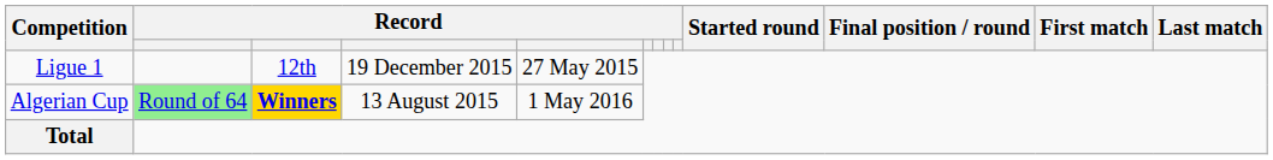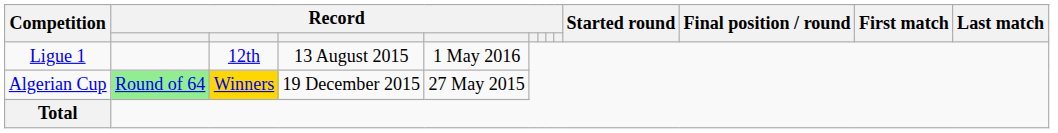Ligue 1 | column 4: 19 December 2015 -> 13 August 2015
Ligue 1 | column 5: 27 May 2015 -> 1 May 2016
Algerian Cup | column 3: bold -> normal
Algerian Cup | column 4: 13 August 2015 -> 19 December 2015
Algerian Cup | column 5: 1 May 2016 -> 27 May 2015
